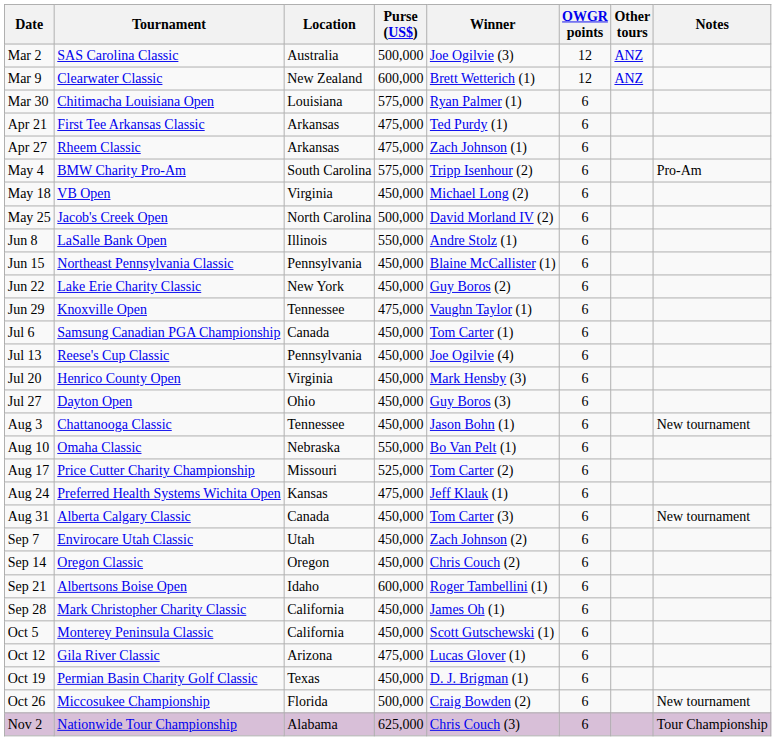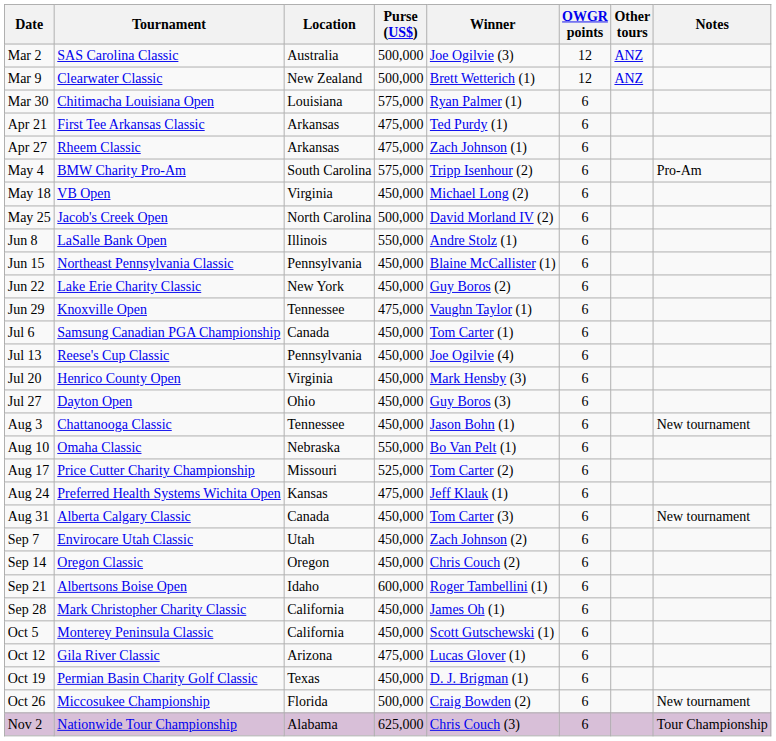Mar 9 | Purse (US$): 600,000 -> 500,000
